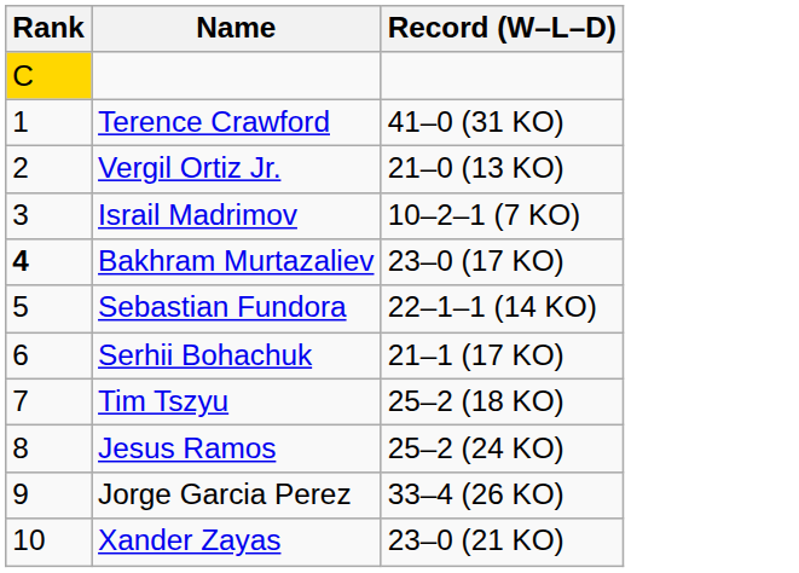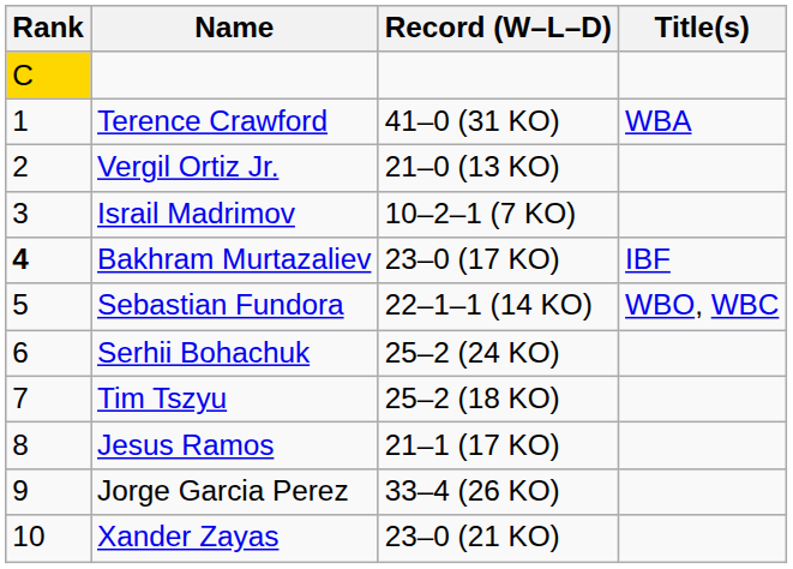+ column: Title(s) | WBA | IBF | WBO, WBC
Serhii Bohachuk | Record (W–L–D): 21–1 (17 KO) -> 25–2 (24 KO)
Jesus Ramos | Record (W–L–D): 25–2 (24 KO) -> 21–1 (17 KO)
